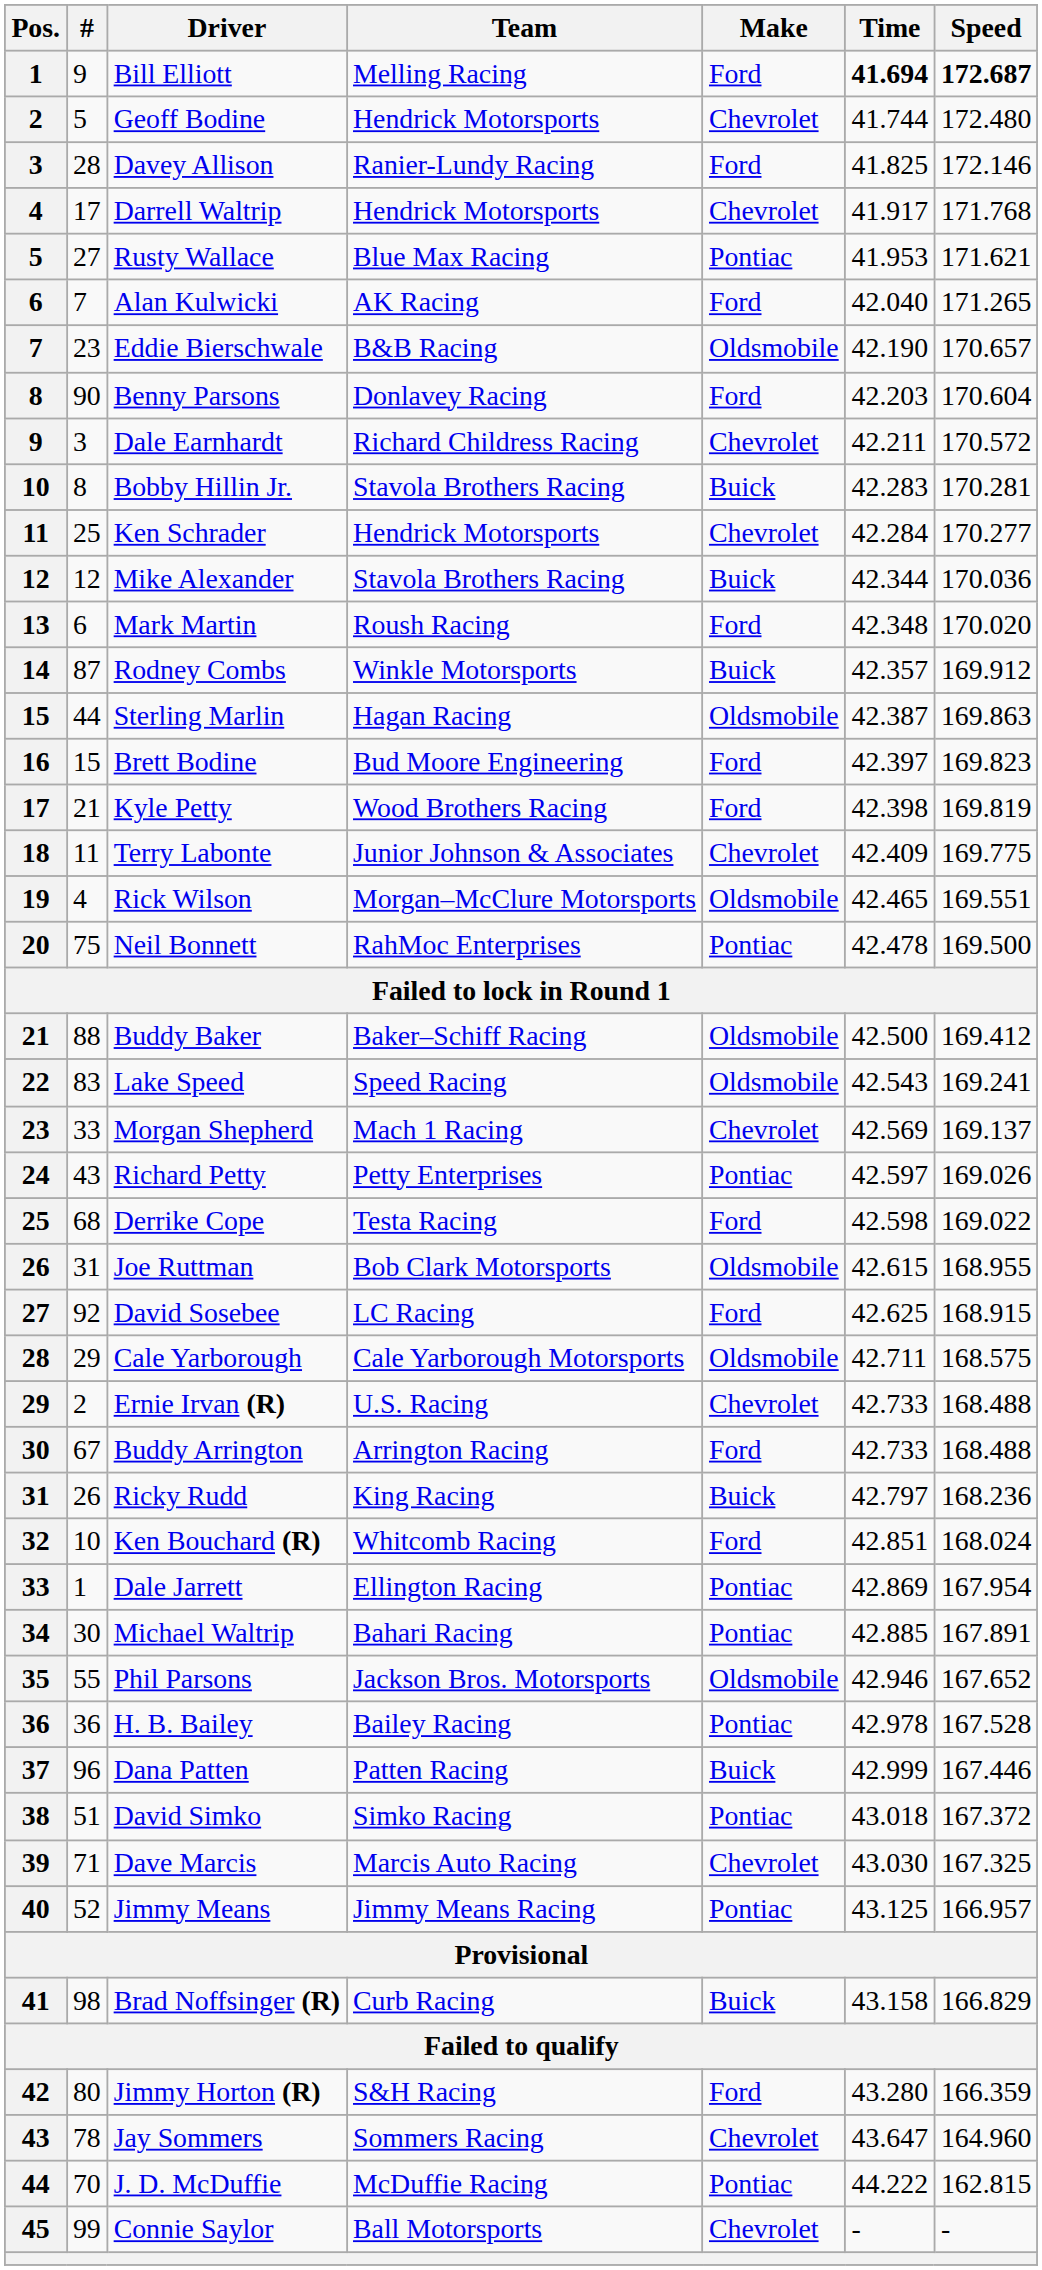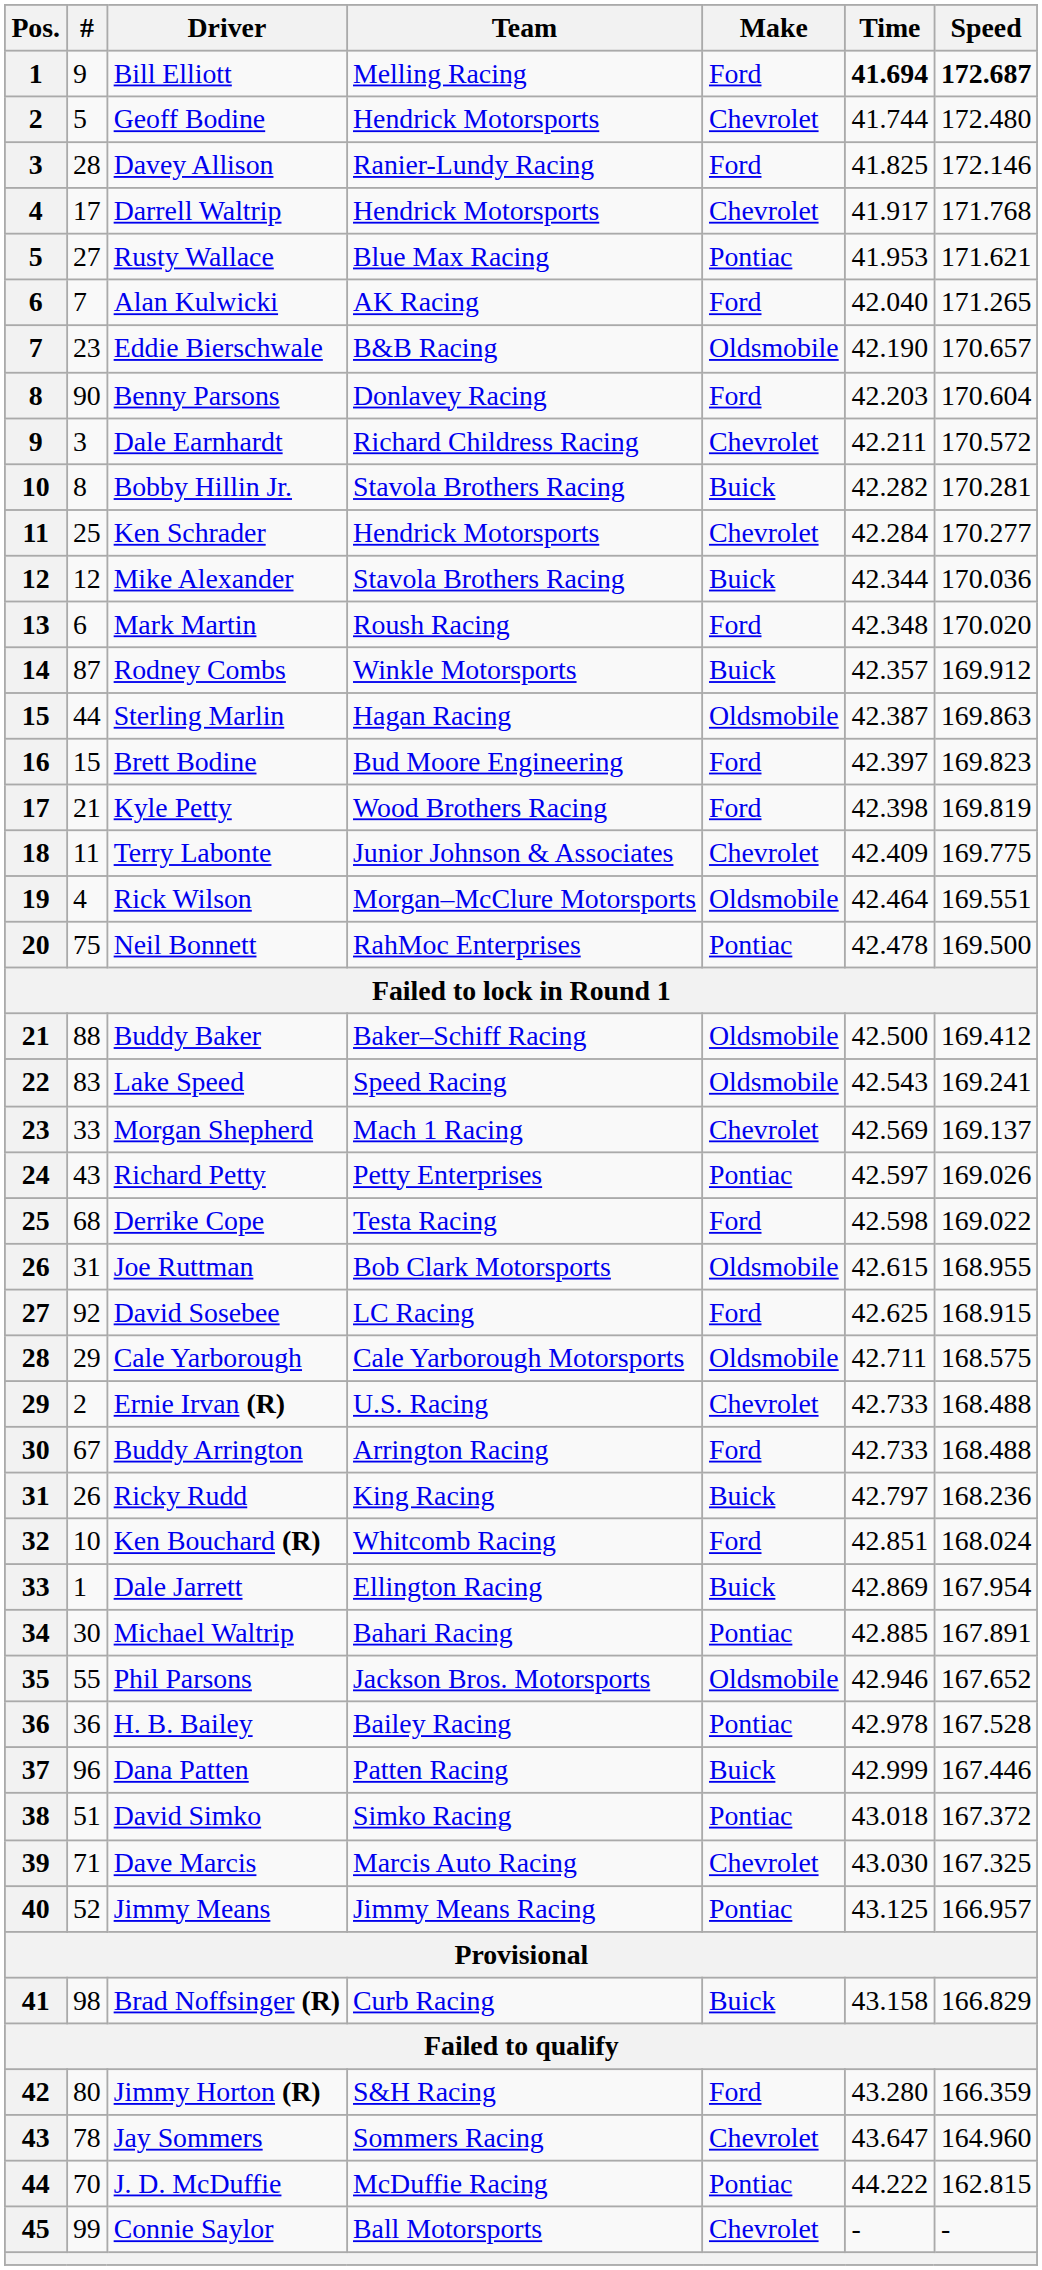Bobby Hillin Jr. | Time: 42.283 -> 42.282
Rick Wilson | Time: 42.465 -> 42.464
Dale Jarrett | Make: Pontiac -> Buick
